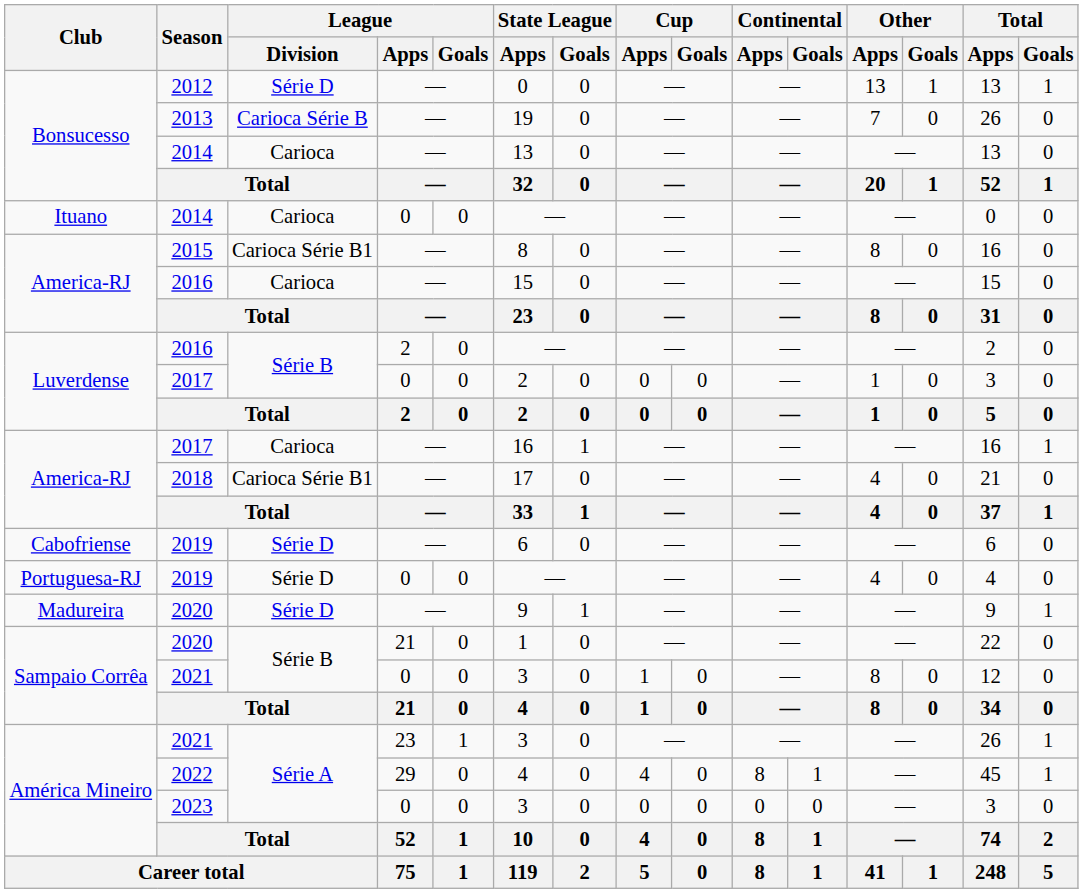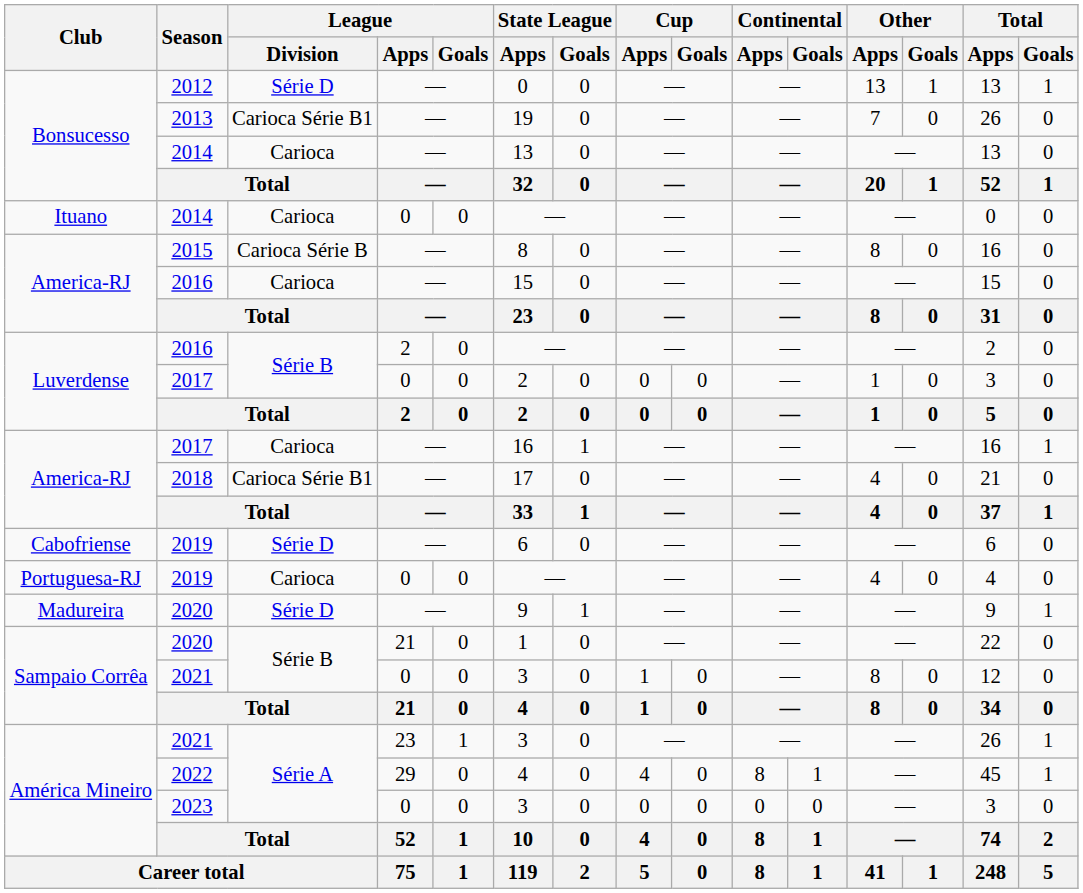2013 | League / Division: Carioca Série B -> Carioca Série B1
2015 | League / Division: Carioca Série B1 -> Carioca Série B
Portuguesa-RJ / 2019 | League / Division: Série D -> Carioca
